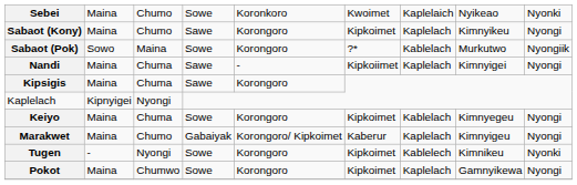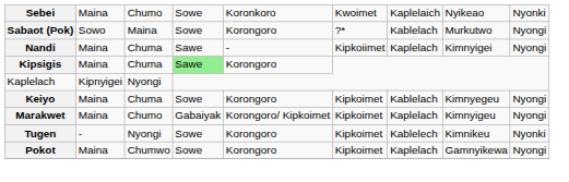- row: Sabaot (Kony) | Maina | Chumo | Sawe | Korongoro | Kipkoimet | Kaplelach | Kimnyikeu | Nyongi
Sabaot (Pok) | column 9: Nyongiik -> Nyongi
Kipsigis | column 4: no background -> lightgreen background
Marakwet | column 6: Kaberur -> Kipkoimet
